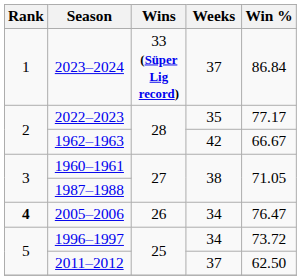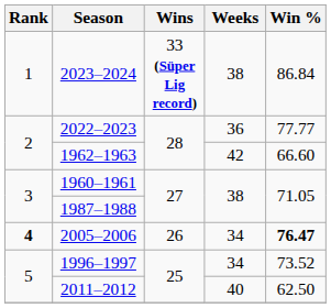2023–2024 | Weeks: 37 -> 38
2022–2023 | Weeks: 35 -> 36
2022–2023 | Win %: 77.17 -> 77.77
1962–1963 | Win %: 66.67 -> 66.60
2005–2006 | Win %: normal -> bold
1996–1997 | Win %: 73.72 -> 73.52
2011–2012 | Weeks: 37 -> 40
